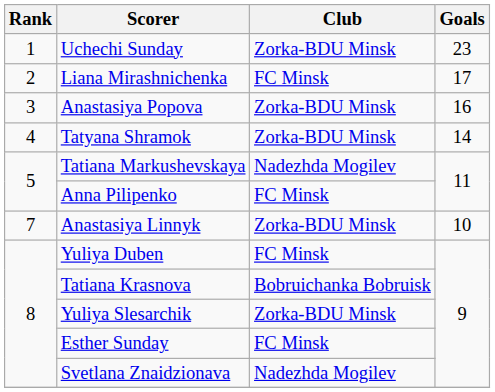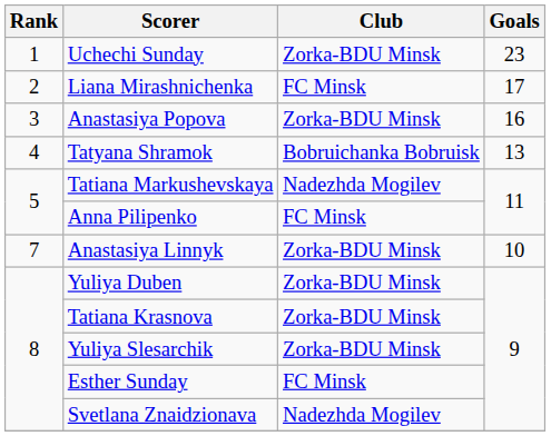Tatyana Shramok | Club: Zorka-BDU Minsk -> Bobruichanka Bobruisk
Tatyana Shramok | Goals: 14 -> 13
Yuliya Duben | Club: FC Minsk -> Zorka-BDU Minsk
Tatiana Krasnova | Club: Bobruichanka Bobruisk -> Zorka-BDU Minsk
